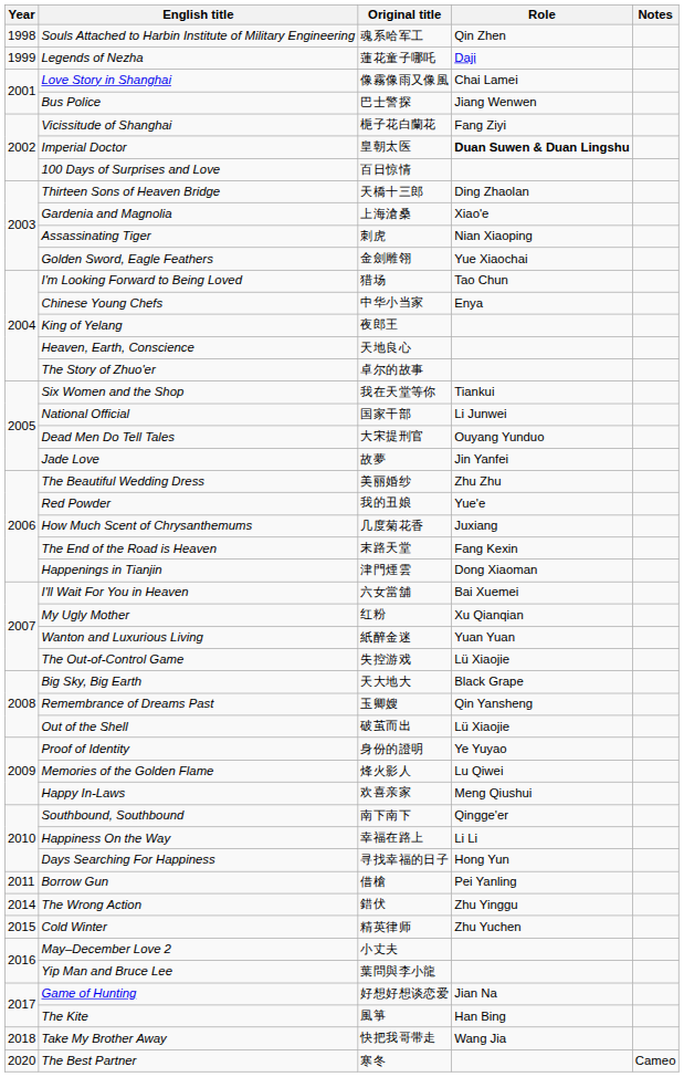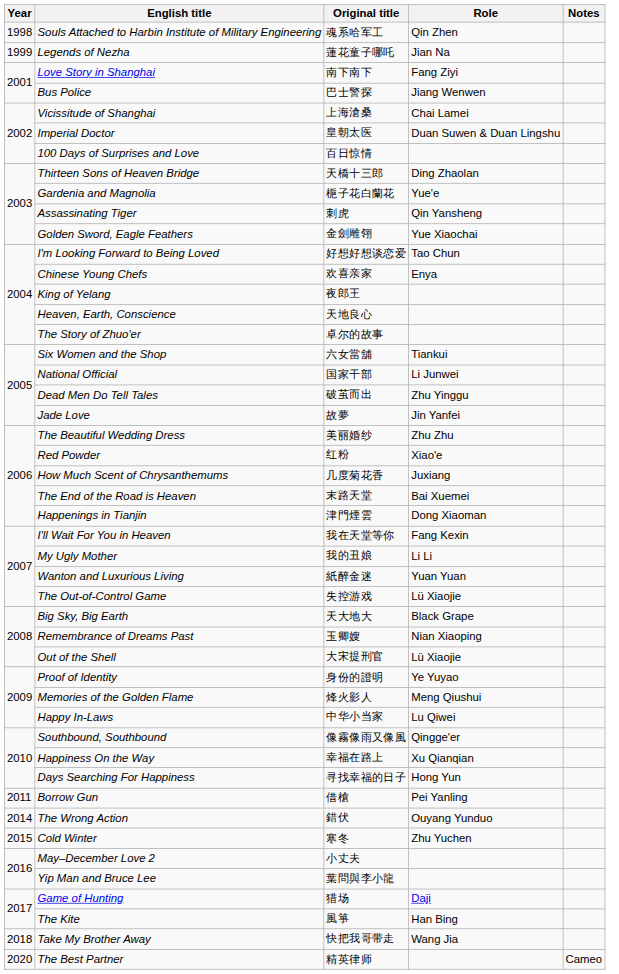Legends of Nezha | Role: Daji -> Jian Na
Love Story in Shanghai | Original title: 像霧像雨又像風 -> 南下南下
Love Story in Shanghai | Role: Chai Lamei -> Fang Ziyi
Vicissitude of Shanghai | Original title: 梔子花白蘭花 -> 上海滄桑
Vicissitude of Shanghai | Role: Fang Ziyi -> Chai Lamei
Imperial Doctor | Role: bold -> normal
Gardenia and Magnolia | Original title: 上海滄桑 -> 梔子花白蘭花
Gardenia and Magnolia | Role: Xiao'e -> Yue'e
Assassinating Tiger | Role: Nian Xiaoping -> Qin Yansheng
I'm Looking Forward to Being Loved | Original title: 猎场 -> 好想好想谈恋爱
Chinese Young Chefs | Original title: 中华小当家 -> 欢喜亲家
Six Women and the Shop | Original title: 我在天堂等你 -> 六女當舖
Dead Men Do Tell Tales | Original title: 大宋提刑官 -> 破茧而出
Dead Men Do Tell Tales | Role: Ouyang Yunduo -> Zhu Yinggu
Red Powder | Original title: 我的丑娘 -> 红粉
Red Powder | Role: Yue'e -> Xiao'e
The End of the Road is Heaven | Role: Fang Kexin -> Bai Xuemei
I'll Wait For You in Heaven | Original title: 六女當舖 -> 我在天堂等你
I'll Wait For You in Heaven | Role: Bai Xuemei -> Fang Kexin
My Ugly Mother | Original title: 红粉 -> 我的丑娘
My Ugly Mother | Role: Xu Qianqian -> Li Li
Remembrance of Dreams Past | Role: Qin Yansheng -> Nian Xiaoping
Out of the Shell | Original title: 破茧而出 -> 大宋提刑官
Memories of the Golden Flame | Role: Lu Qiwei -> Meng Qiushui
Happy In-Laws | Original title: 欢喜亲家 -> 中华小当家
Happy In-Laws | Role: Meng Qiushui -> Lu Qiwei
Southbound, Southbound | Original title: 南下南下 -> 像霧像雨又像風
Happiness On the Way | Role: Li Li -> Xu Qianqian
The Wrong Action | Role: Zhu Yinggu -> Ouyang Yunduo
Cold Winter | Original title: 精英律师 -> 寒冬
Game of Hunting | Original title: 好想好想谈恋爱 -> 猎场
Game of Hunting | Role: Jian Na -> Daji
The Best Partner | Original title: 寒冬 -> 精英律师
